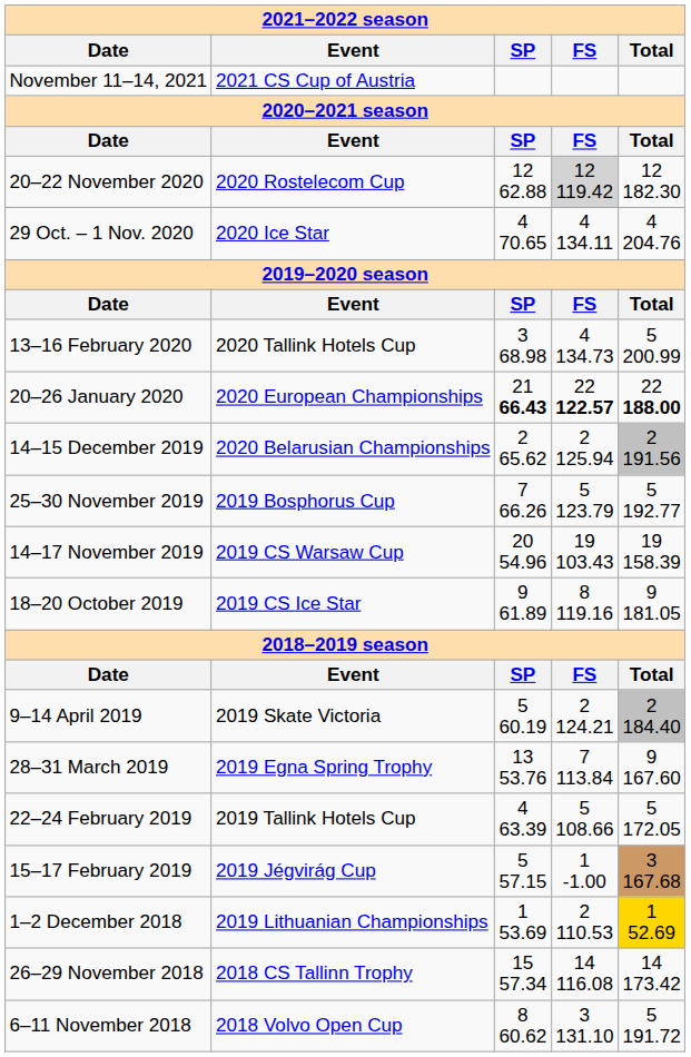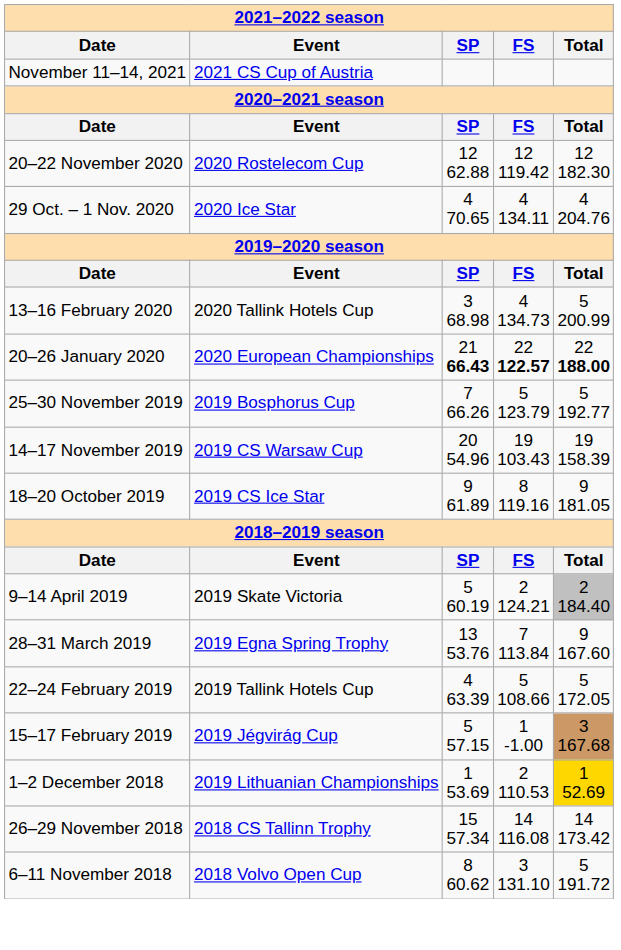20–22 November 2020 | column 4: lightgrey background -> no background
- row: 14–15 December 2019 | 2020 Belarusian Championships | 2 65.62 | 2 125.94 | 2 191.56
